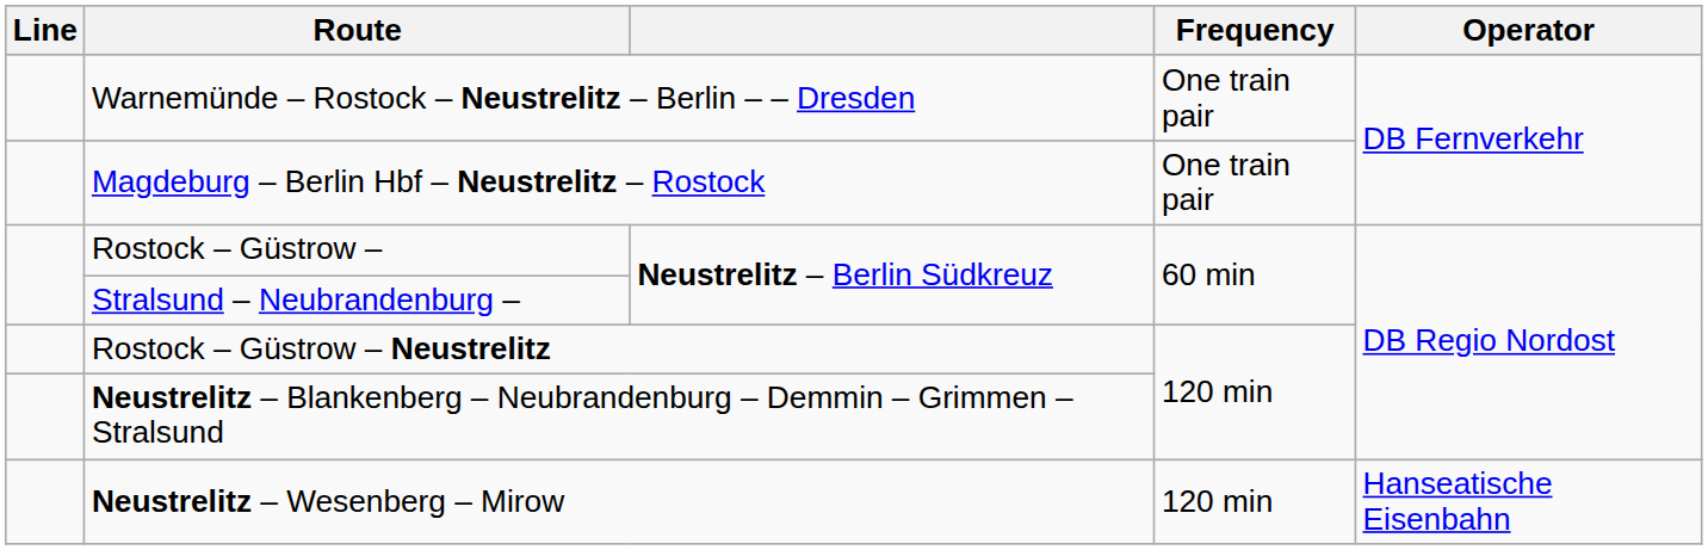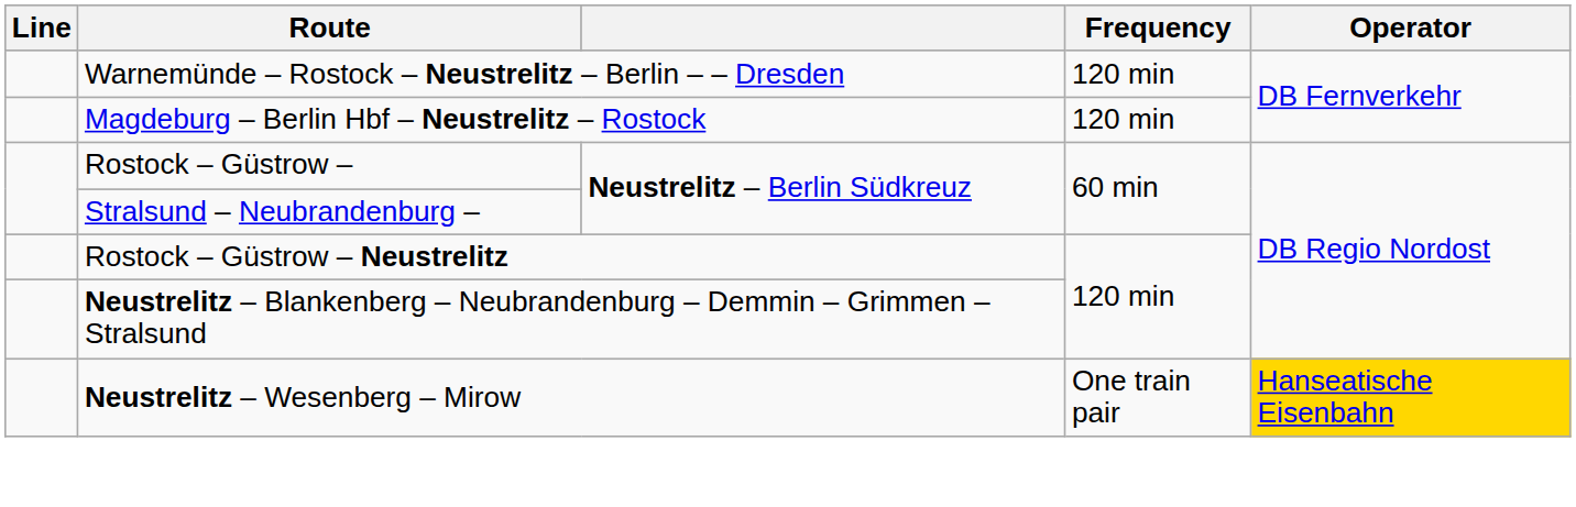Warnemünde – Rostock – Neustrelitz – Berlin – – Dresden | Frequency: One train pair -> 120 min
Magdeburg – Berlin Hbf – Neustrelitz – Rostock | Frequency: One train pair -> 120 min
Neustrelitz – Wesenberg – Mirow | Frequency: 120 min -> One train pair
Neustrelitz – Wesenberg – Mirow | Operator: no background -> gold background
